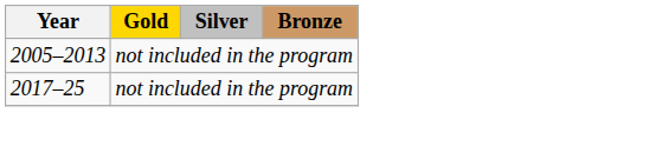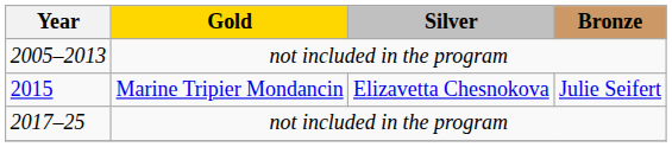+ row: 2015 | Marine Tripier Mondancin | Elizavetta Chesnokova | Julie Seifert
